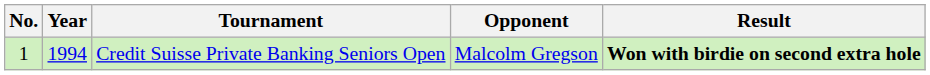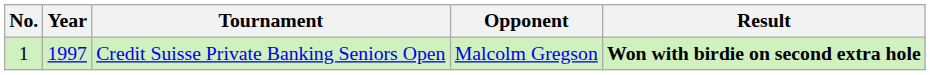Credit Suisse Private Banking Seniors Open | Year: 1994 -> 1997
